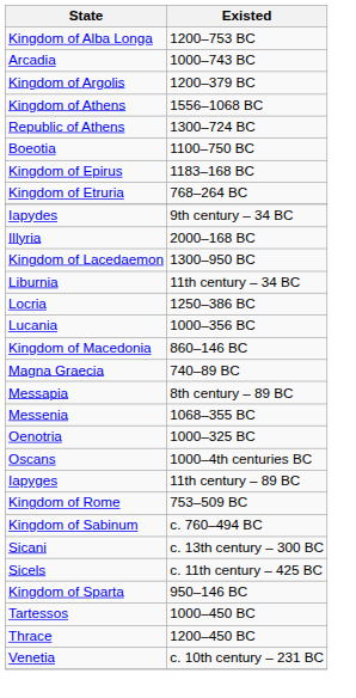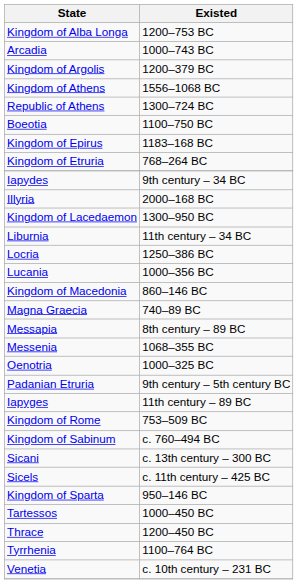- row: Oscans | 1000–4th centuries BC
+ row: Padanian Etruria | 9th century – 5th century BC
+ row: Tyrrhenia | 1100–764 BC
